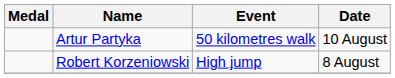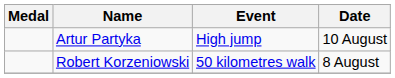Artur Partyka | Event: 50 kilometres walk -> High jump
Robert Korzeniowski | Event: High jump -> 50 kilometres walk
